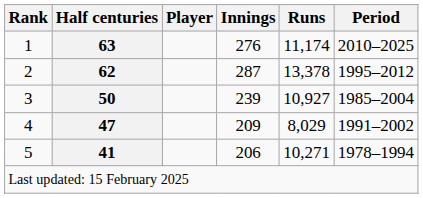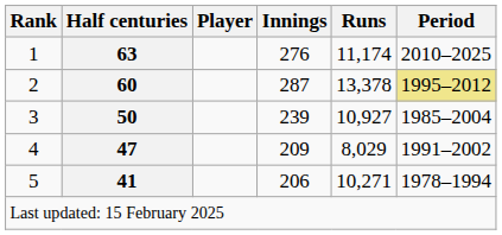2 | Half centuries: 62 -> 60
2 | Period: no background -> khaki background
